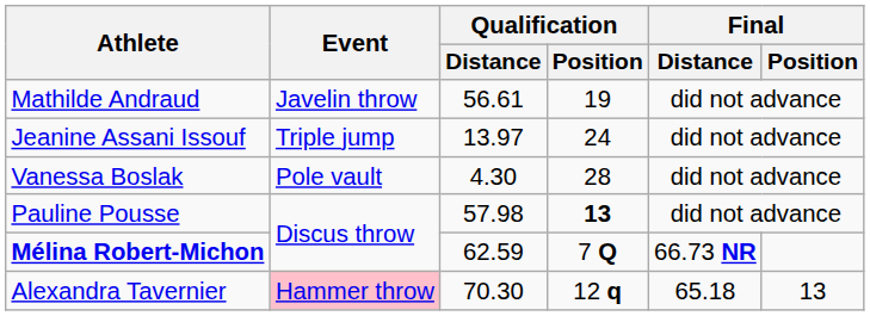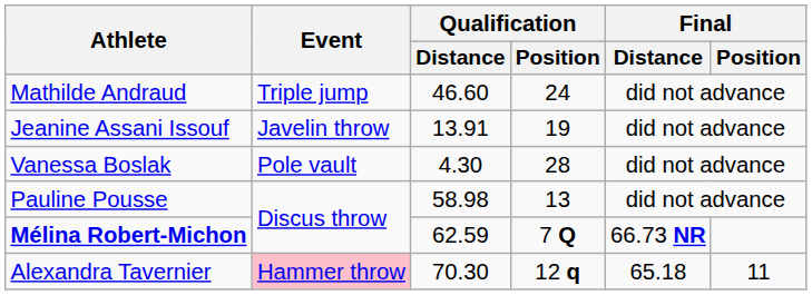Mathilde Andraud | Event: Javelin throw -> Triple jump
Mathilde Andraud | Qualification / Distance: 56.61 -> 46.60
Mathilde Andraud | Qualification / Position: 19 -> 24
Jeanine Assani Issouf | Event: Triple jump -> Javelin throw
Jeanine Assani Issouf | Qualification / Distance: 13.97 -> 13.91
Jeanine Assani Issouf | Qualification / Position: 24 -> 19
Pauline Pousse | Qualification / Distance: 57.98 -> 58.98
Pauline Pousse | Qualification / Position: bold -> normal
Alexandra Tavernier | Final / Position: 13 -> 11
